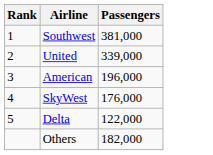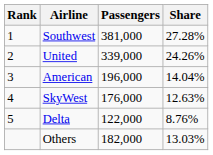+ column: Share | 27.28% | 24.26% | 14.04% | 12.63% | 8.76% | 13.03%
